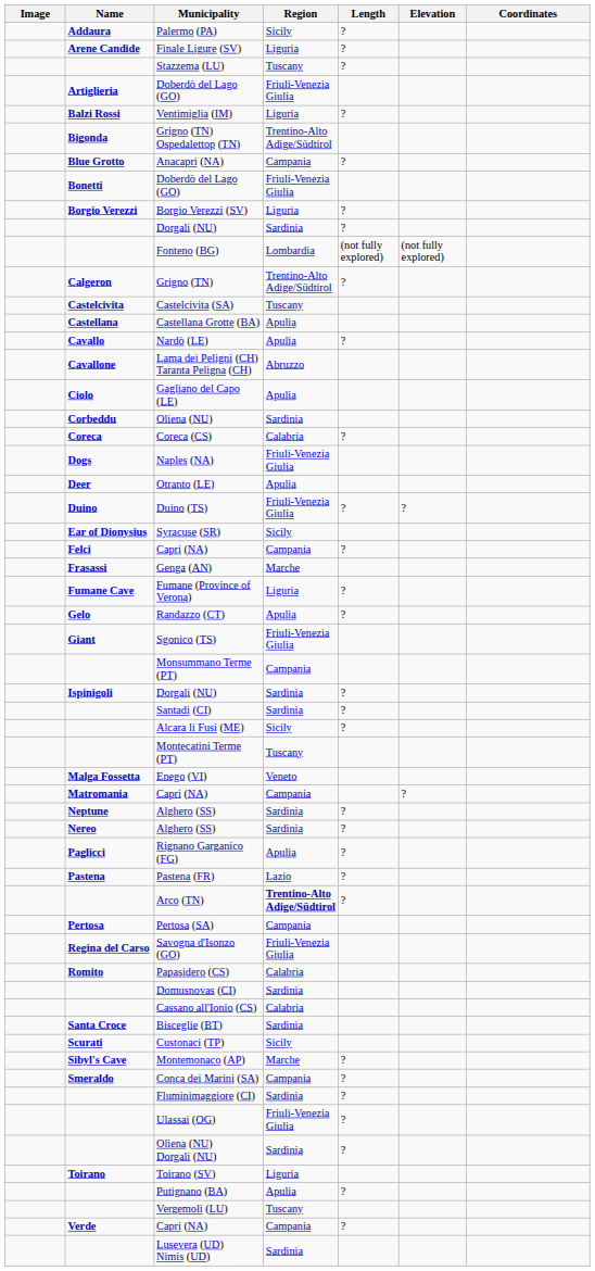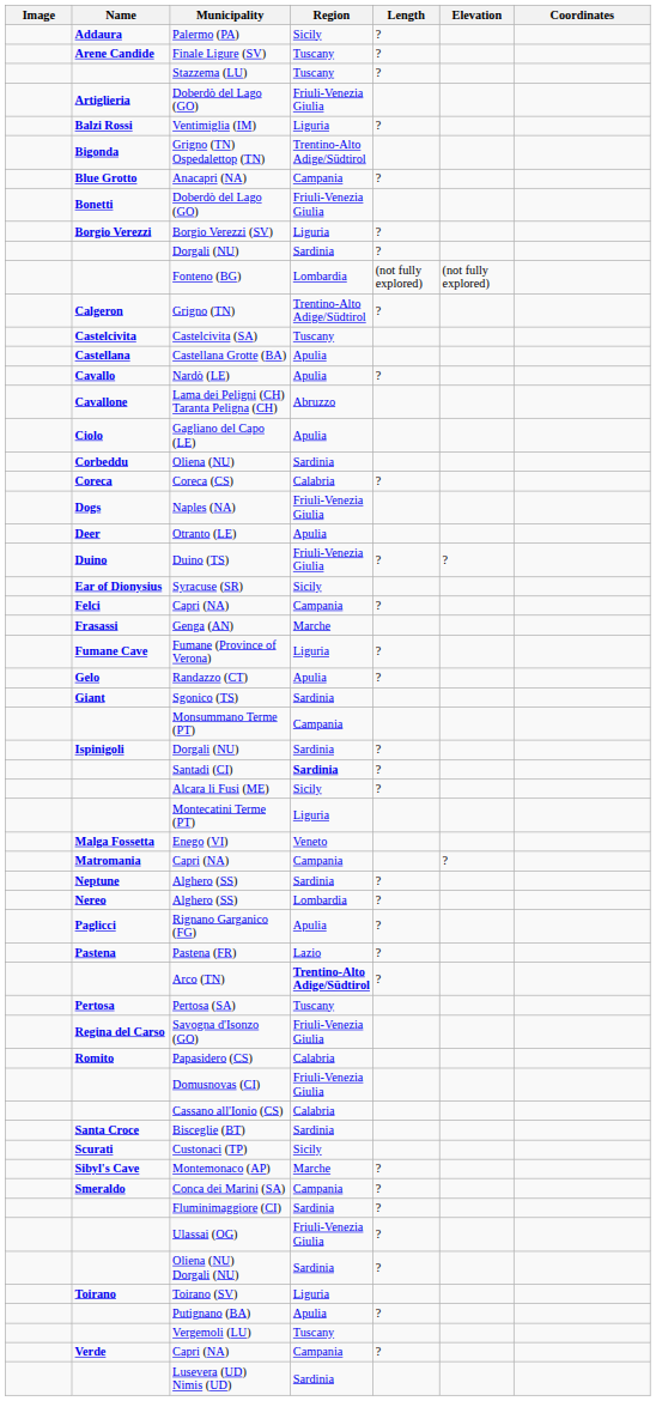Finale Ligure (SV) | Region: Liguria -> Tuscany
Sgonico (TS) | Region: Friuli-Venezia Giulia -> Sardinia
Santadi (CI) | Region: normal -> bold
Montecatini Terme (PT) | Region: Tuscany -> Liguria
Nereo / Alghero (SS) | Region: Sardinia -> Lombardia
Pertosa (SA) | Region: Campania -> Tuscany
Domusnovas (CI) | Region: Sardinia -> Friuli-Venezia Giulia
